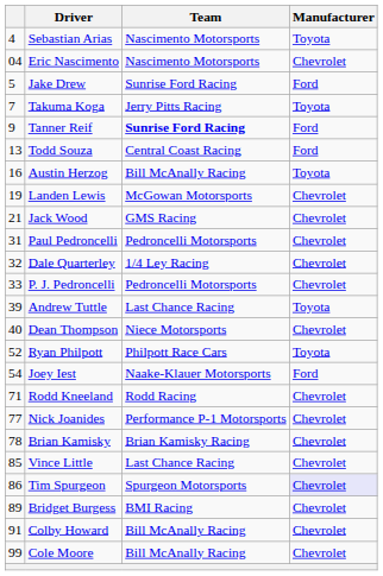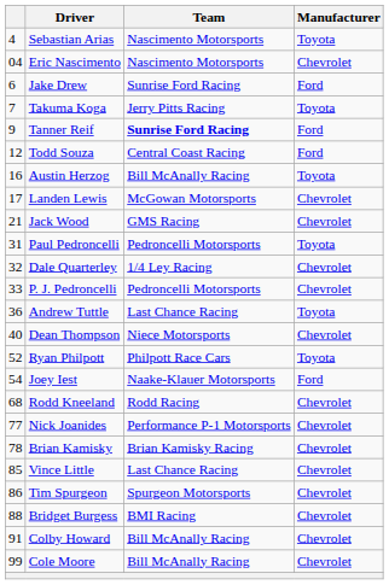Jake Drew | column 1: 5 -> 6
Todd Souza | column 1: 13 -> 12
Landen Lewis | column 1: 19 -> 17
Paul Pedroncelli | Manufacturer: Chevrolet -> Toyota
Andrew Tuttle | column 1: 39 -> 36
Rodd Kneeland | column 1: 71 -> 68
Tim Spurgeon | Manufacturer: lavender background -> no background
Bridget Burgess | column 1: 89 -> 88
